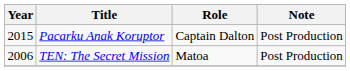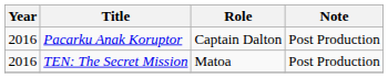Pacarku Anak Koruptor | Year: 2015 -> 2016
TEN: The Secret Mission | Year: 2006 -> 2016
